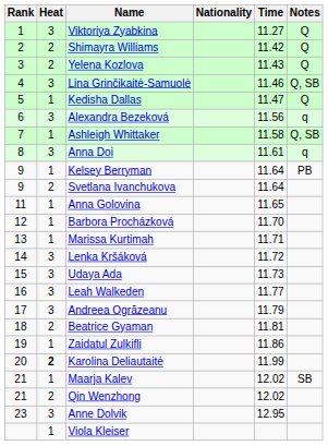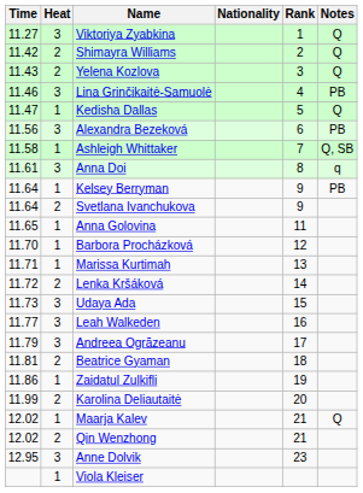columns swapped: Rank <-> Time
Lina Grinčikaitė-Samuolė | Notes: Q, SB -> PB
Alexandra Bezeková | Notes: q -> PB
Lenka Kršáková | Heat: 3 -> 2
Karolina Deliautaitė | Heat: bold -> normal
Maarja Kalev | Notes: SB -> Q
